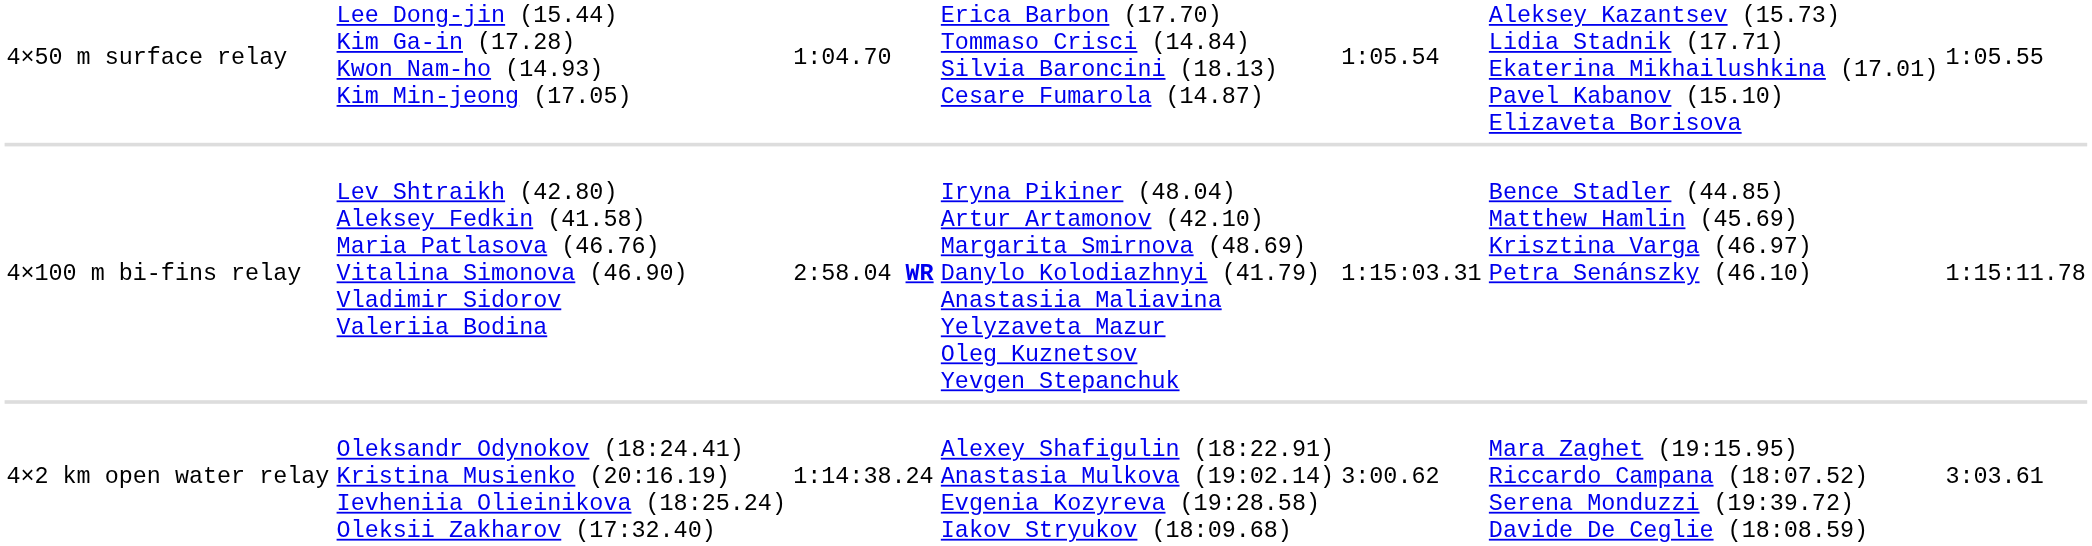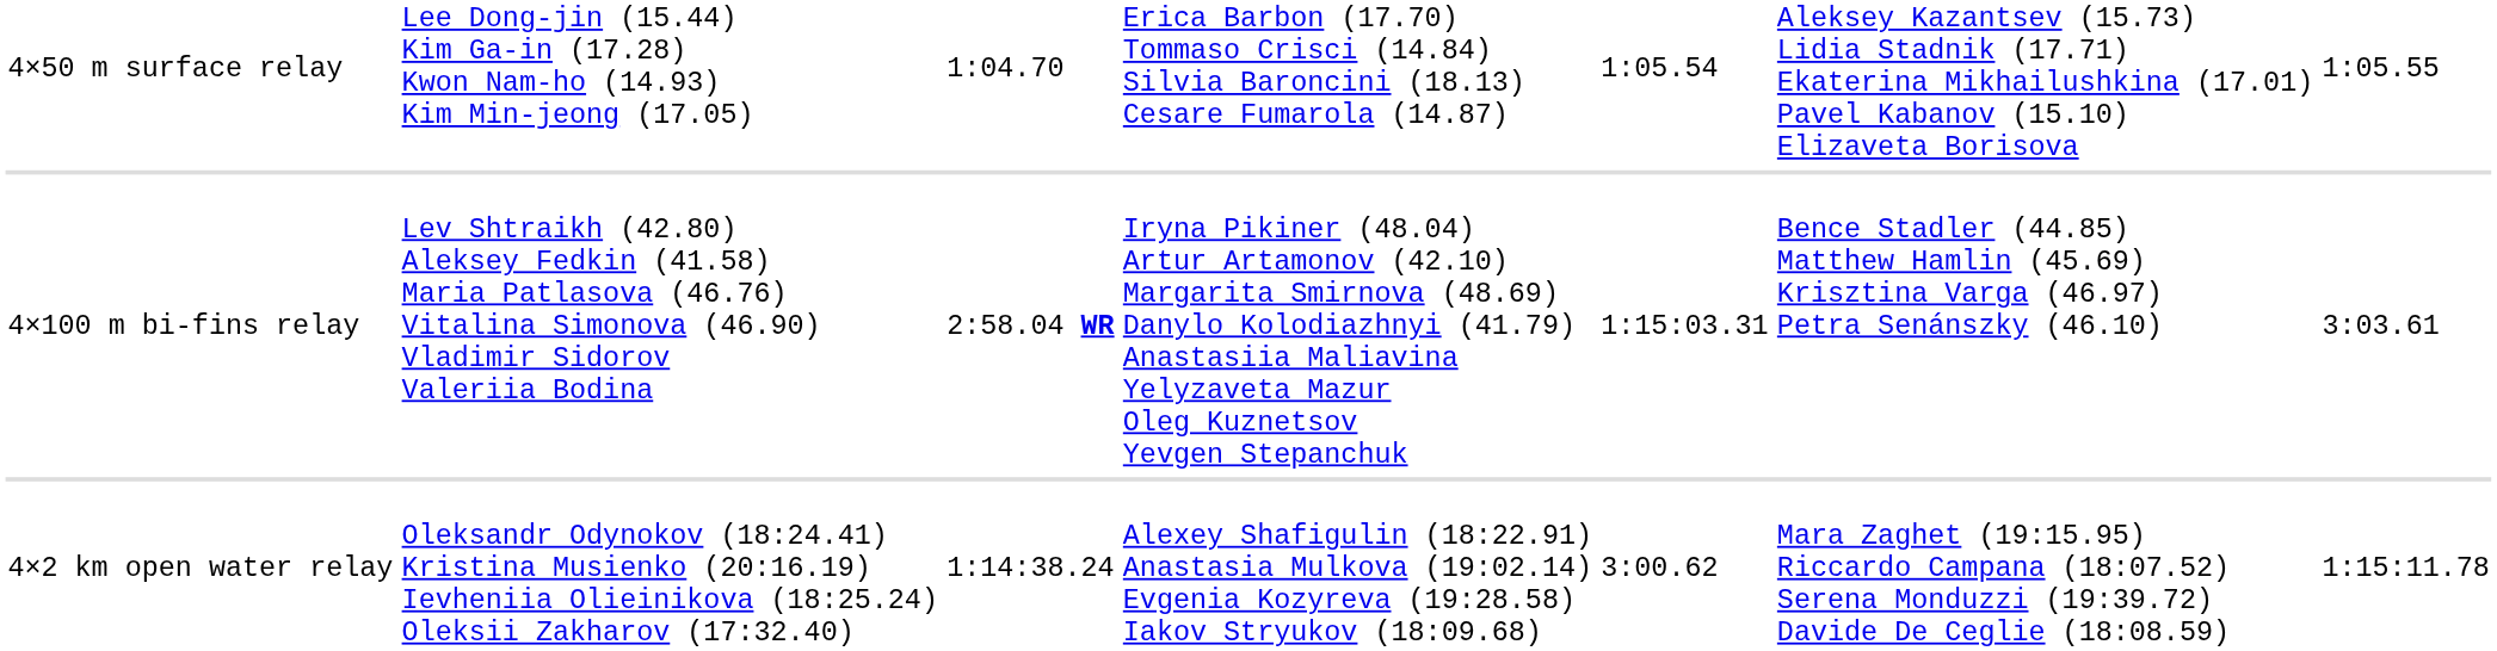4×100 m bi-fins relay | column 7: 1:15:11.78 -> 3:03.61
4×2 km open water relay | column 7: 3:03.61 -> 1:15:11.78
